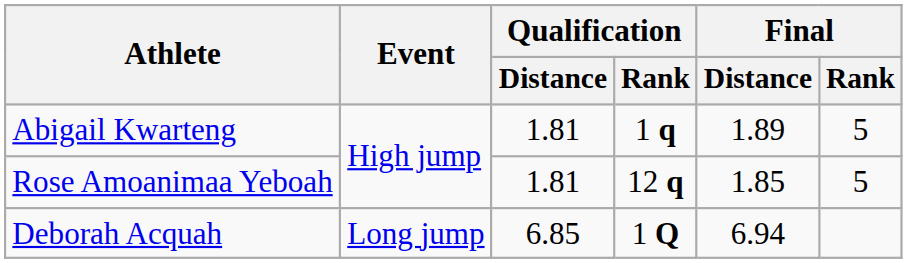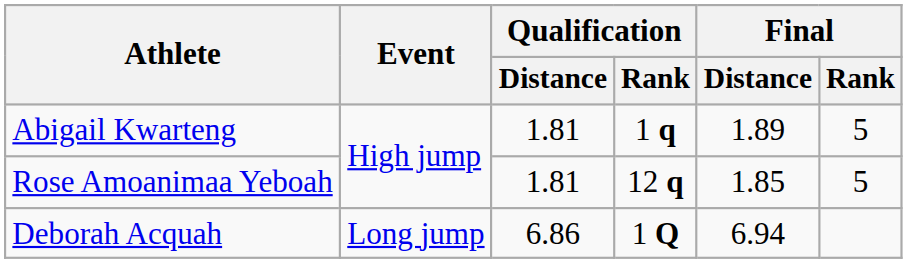Deborah Acquah | Qualification / Distance: 6.85 -> 6.86
